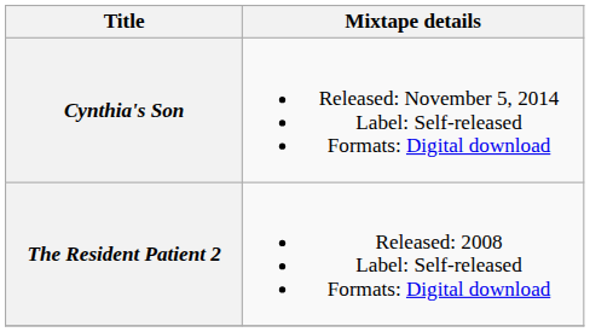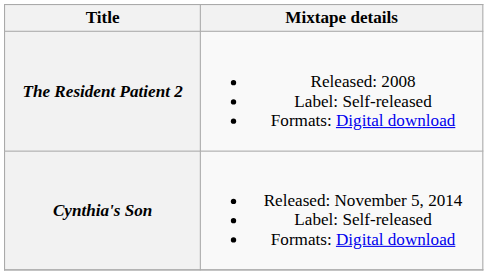rows swapped: The Resident Patient 2 <-> Cynthia's Son
